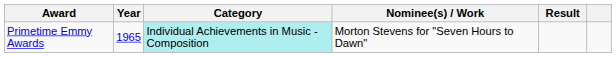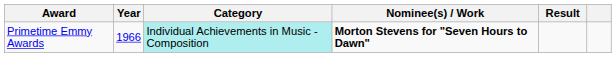Primetime Emmy Awards | Year: 1965 -> 1966
Primetime Emmy Awards | Nominee(s) / Work: normal -> bold
